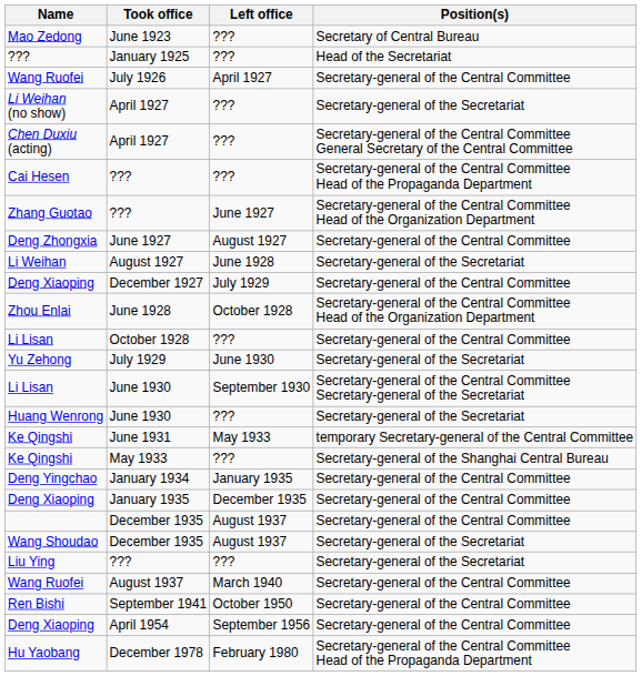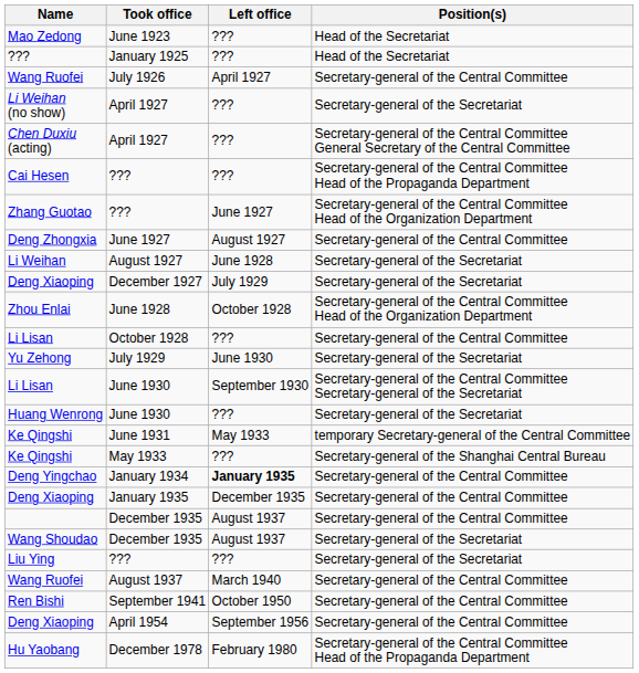Mao Zedong | Position(s): Secretary of Central Bureau -> Head of the Secretariat
Deng Xiaoping / December 1927 | Position(s): Secretary-general of the Central Committee -> Secretary-general of the Secretariat
Deng Yingchao | Left office: normal -> bold
